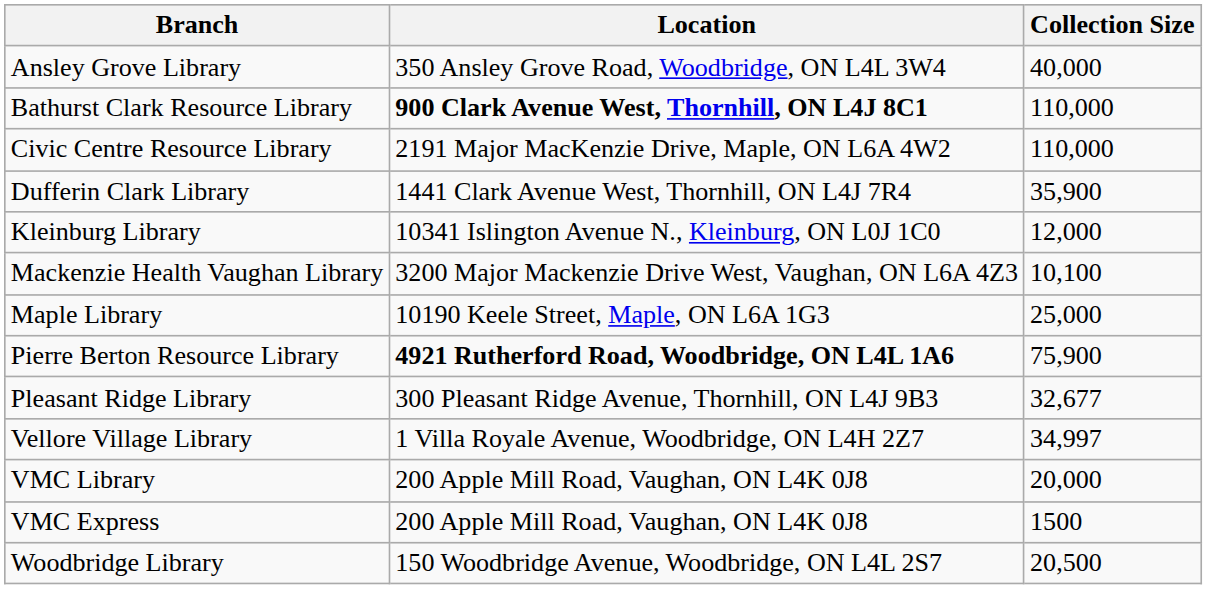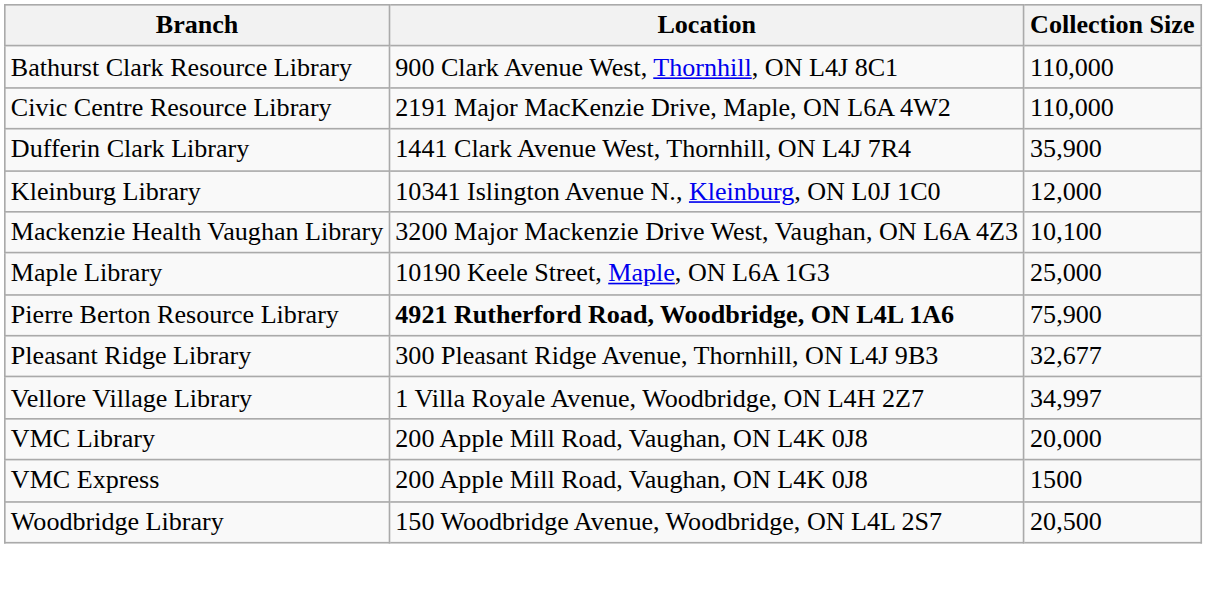- row: Ansley Grove Library | 350 Ansley Grove Road, Woodbridge, ON L4L 3W4 | 40,000
Bathurst Clark Resource Library | Location: bold -> normal
